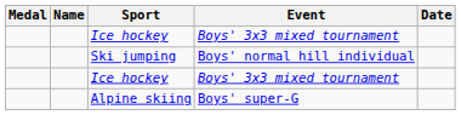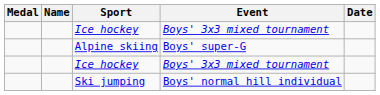rows swapped: Alpine skiing <-> Ski jumping
